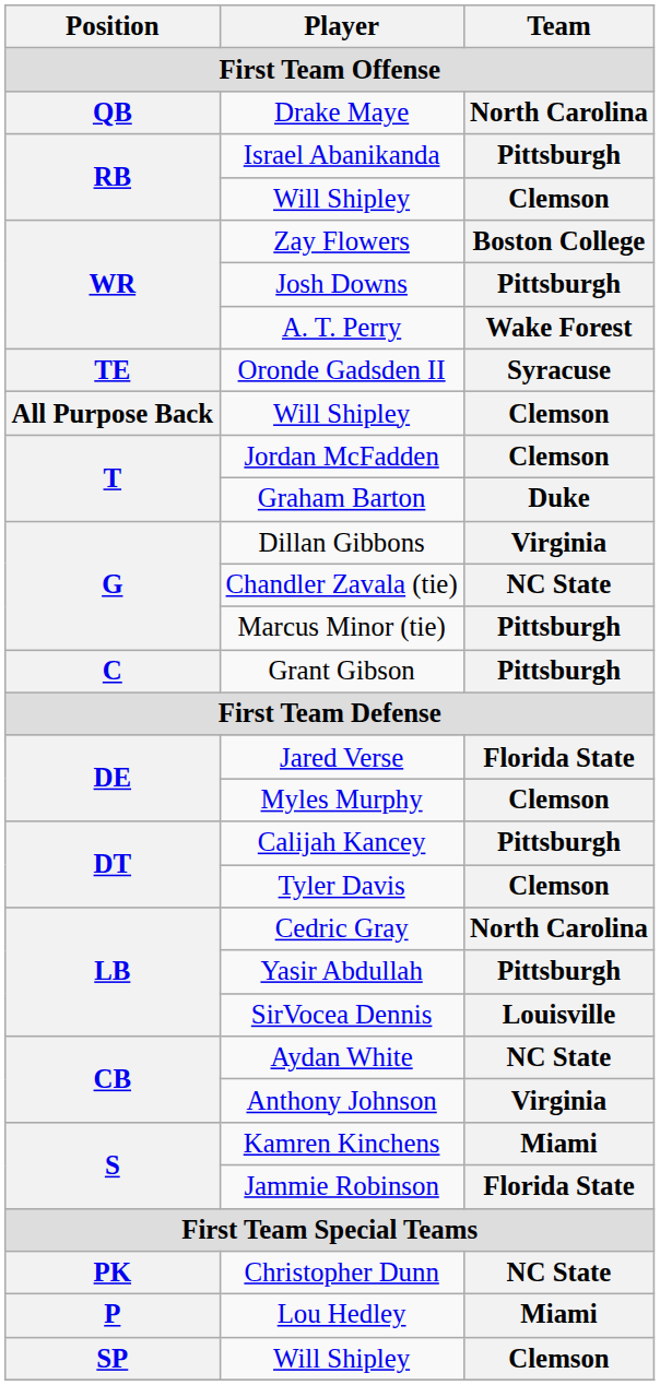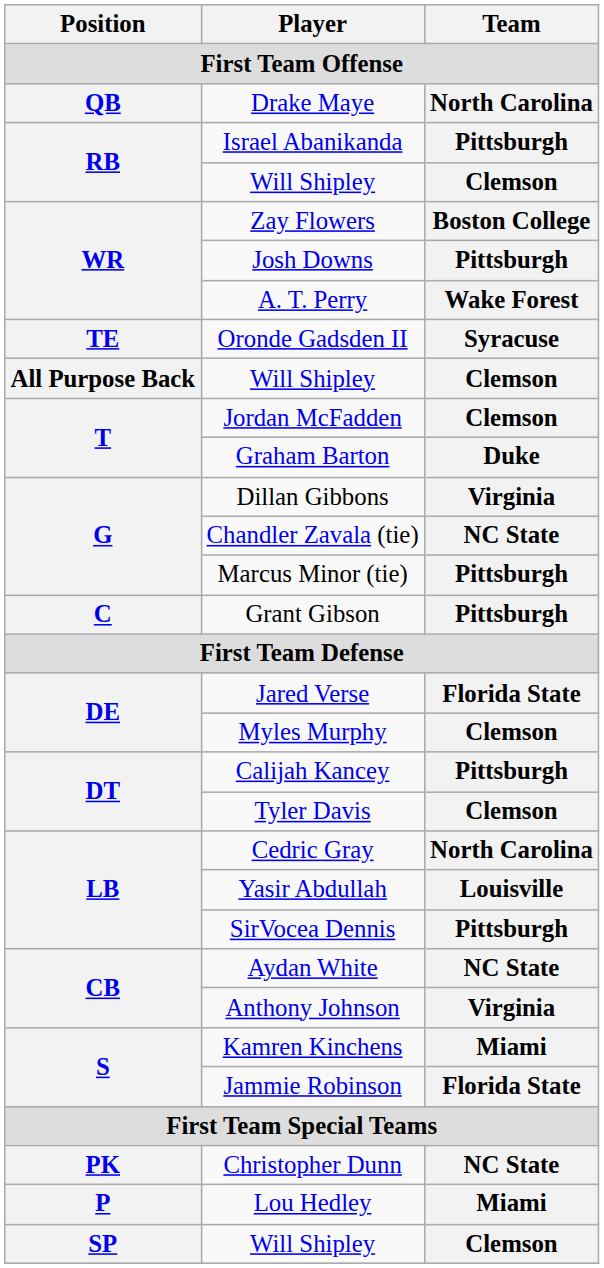Yasir Abdullah | Team: Pittsburgh -> Louisville
SirVocea Dennis | Team: Louisville -> Pittsburgh
